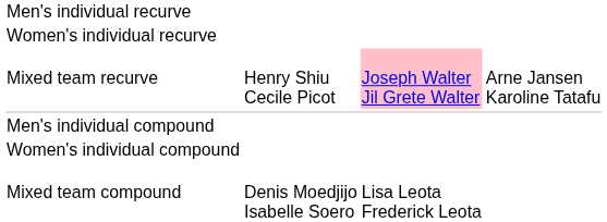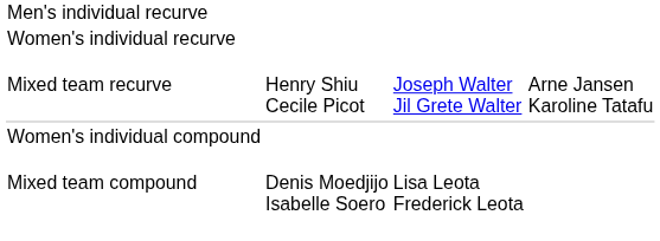Mixed team recurve | column 3: pink background -> no background
- row: Men's individual compound
